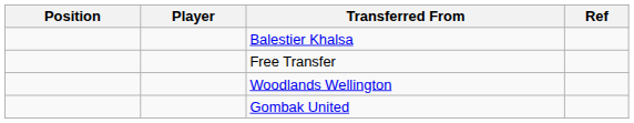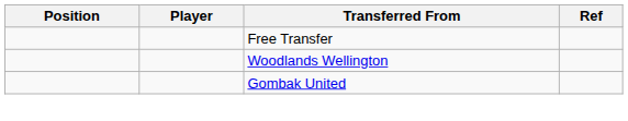- row: Balestier Khalsa
